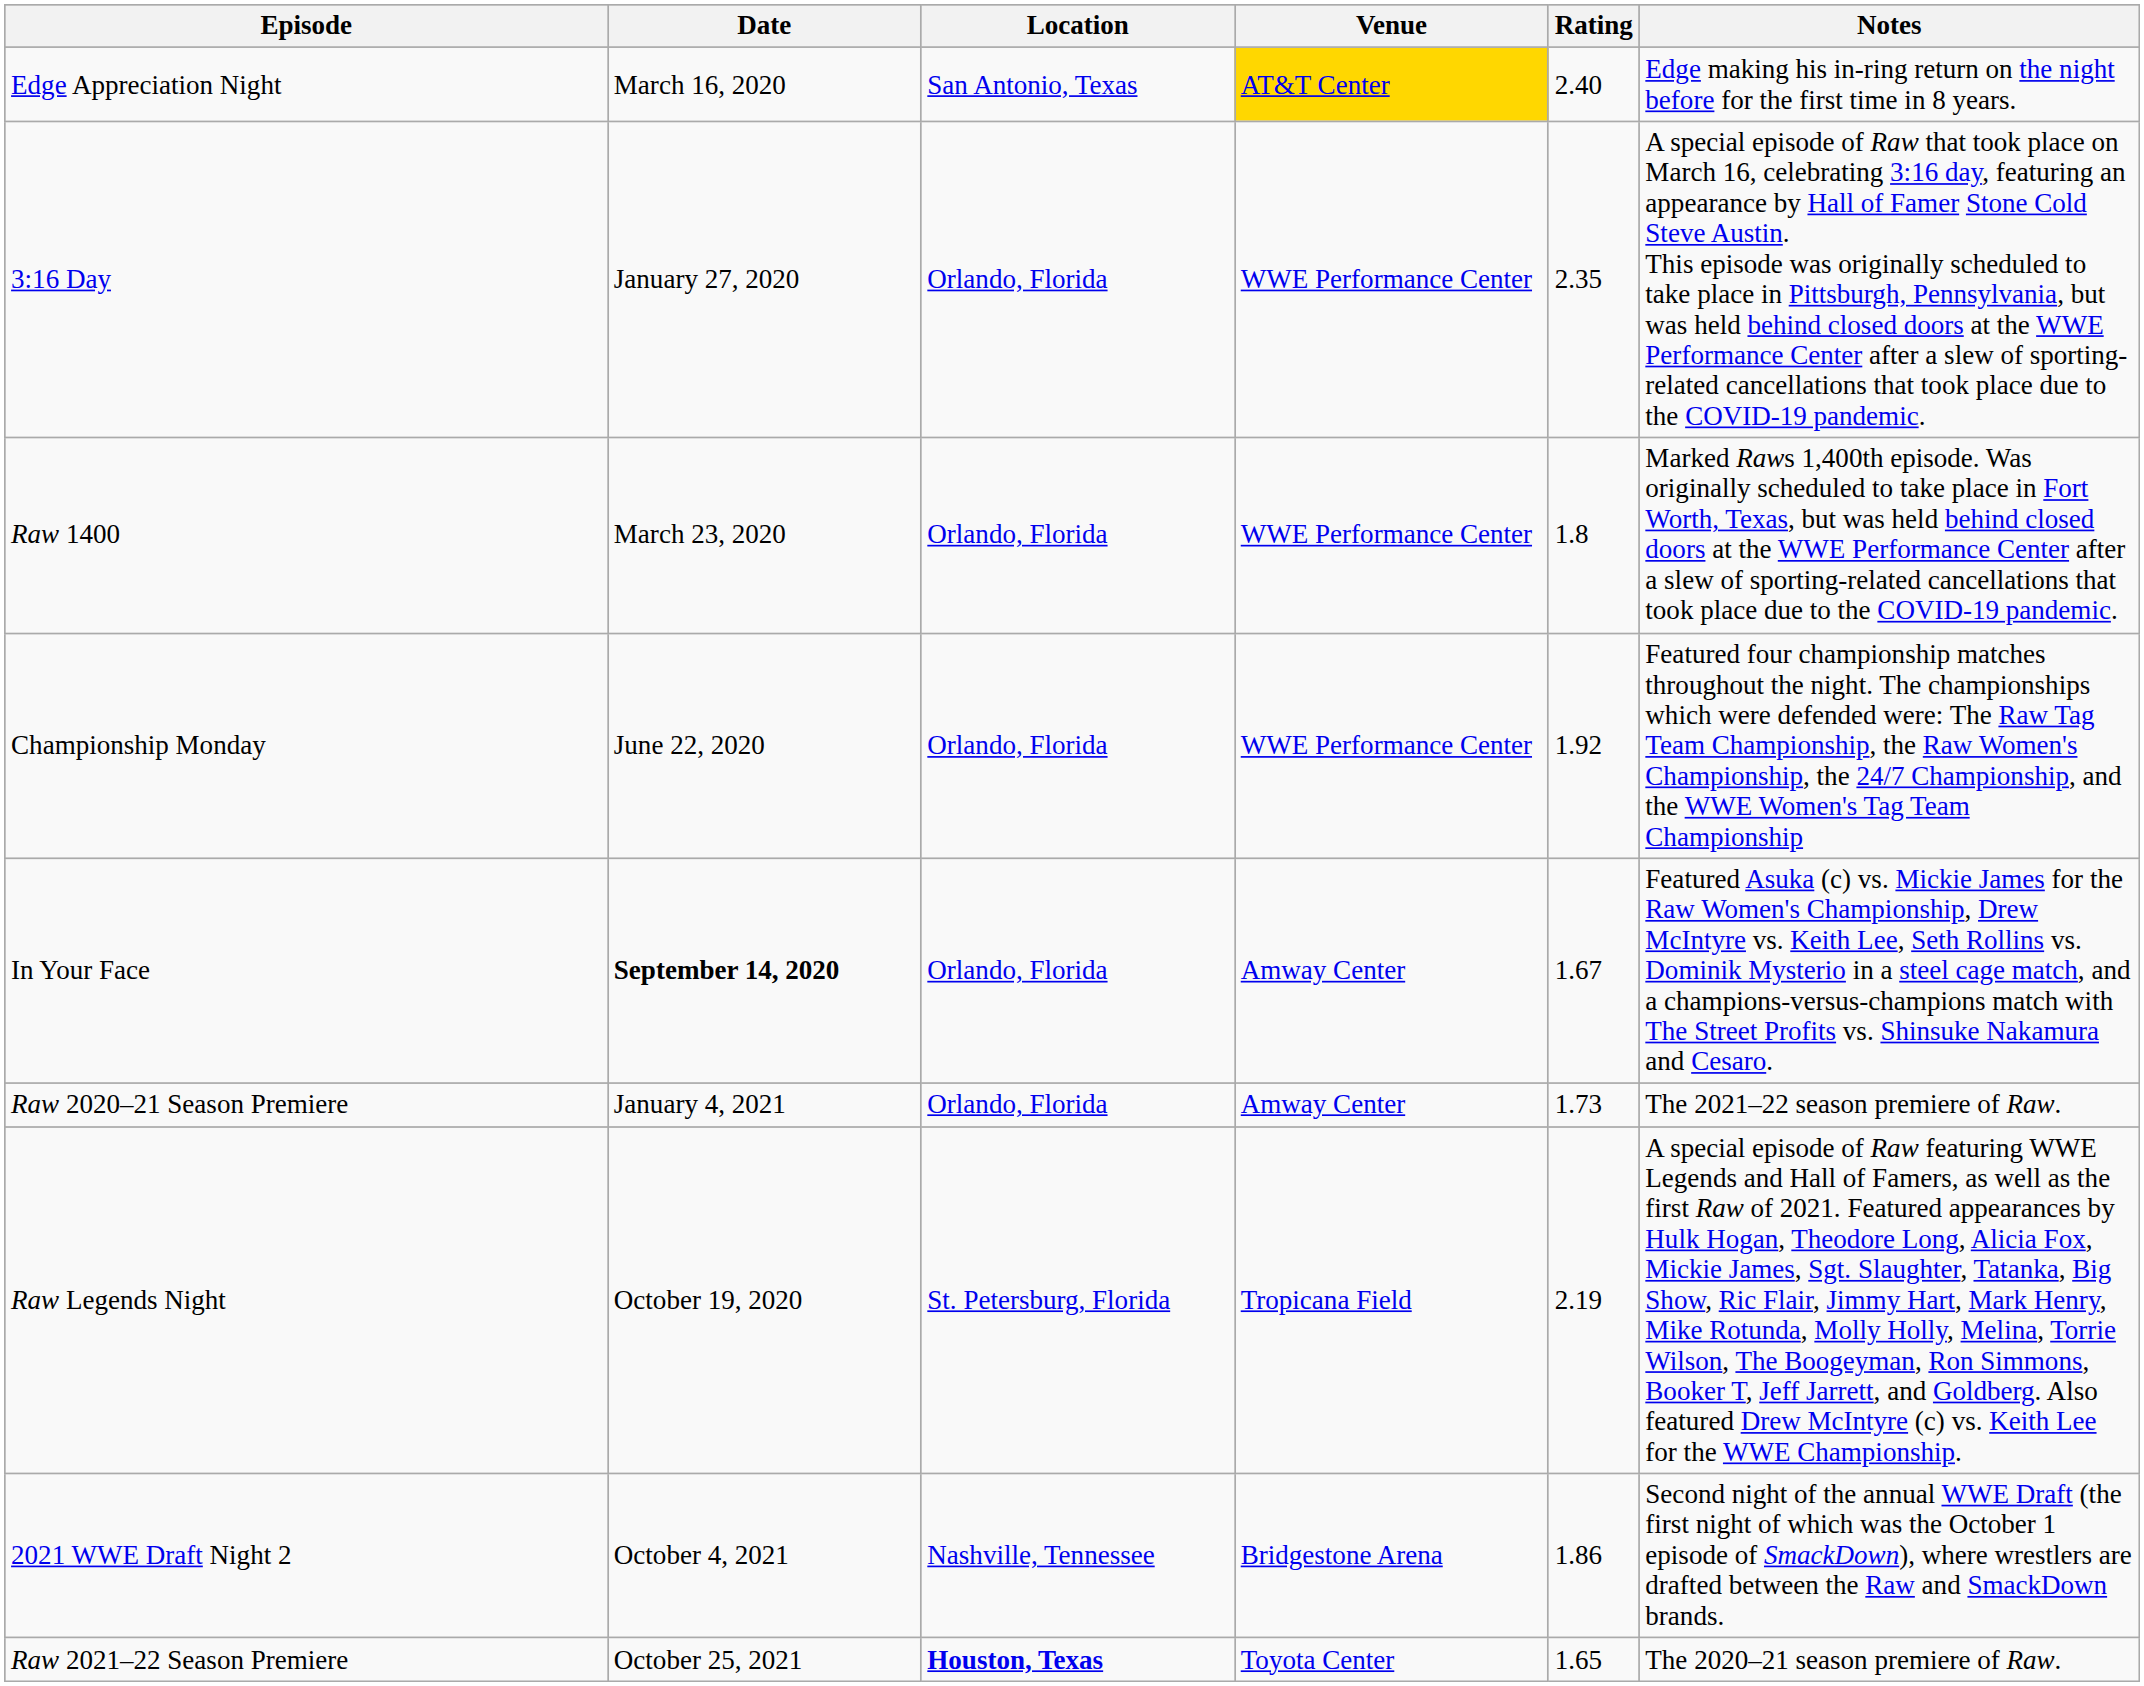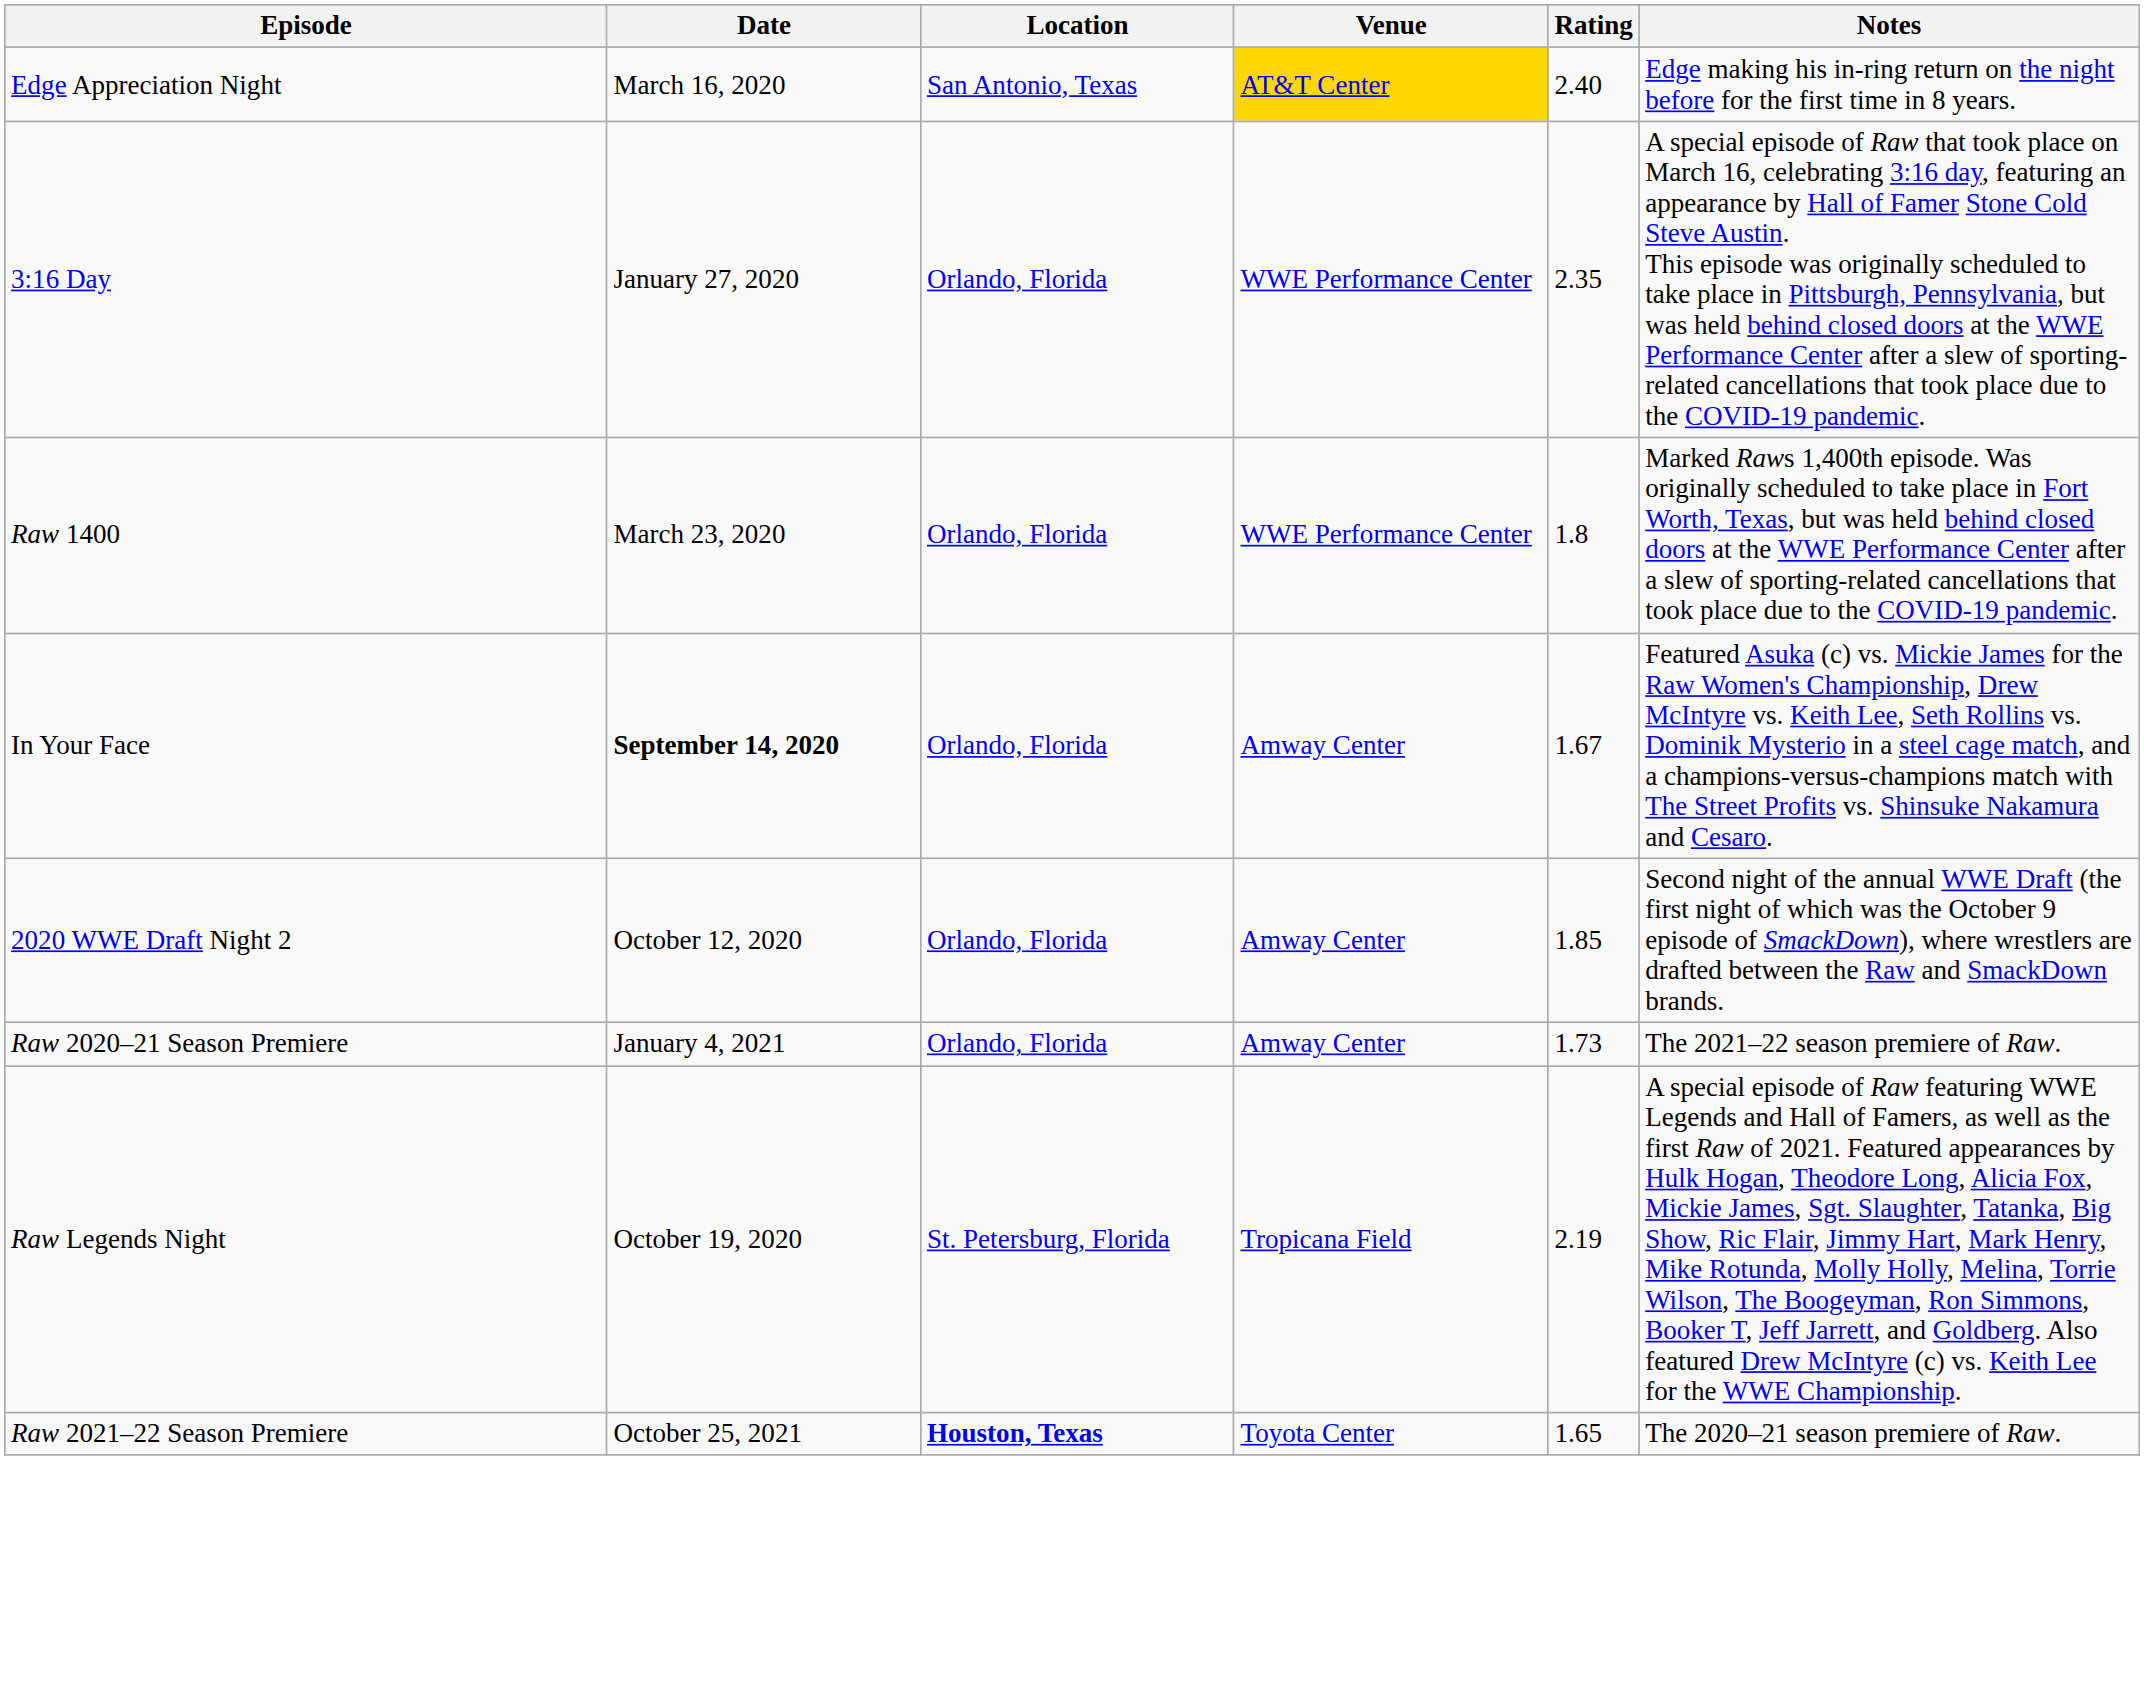- row: Championship Monday | June 22, 2020 | Orlando, Florida | WWE Performance Center | 1.92 | Featured four championship matches throughout the night. The championships which were defended were: The Raw Tag Team Championship, the Raw Women's Championship, the 24/7 Championship, and the WWE Women's Tag Team Championship
+ row: 2020 WWE Draft Night 2 | October 12, 2020 | Orlando, Florida | Amway Center | 1.85 | Second night of the annual WWE Draft (the first night of which was the October 9 episode of SmackDown), where wrestlers are drafted between the Raw and SmackDown brands.
- row: 2021 WWE Draft Night 2 | October 4, 2021 | Nashville, Tennessee | Bridgestone Arena | 1.86 | Second night of the annual WWE Draft (the first night of which was the October 1 episode of SmackDown), where wrestlers are drafted between the Raw and SmackDown brands.
